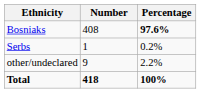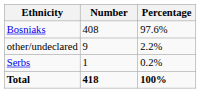Bosniaks | Percentage: bold -> normal
rows swapped: Serbs <-> other/undeclared
